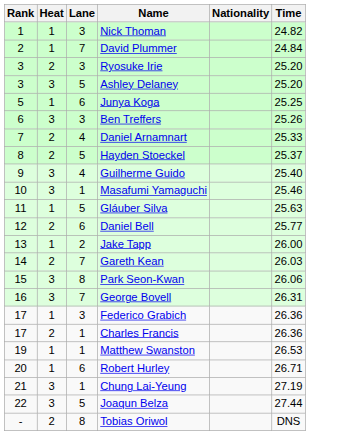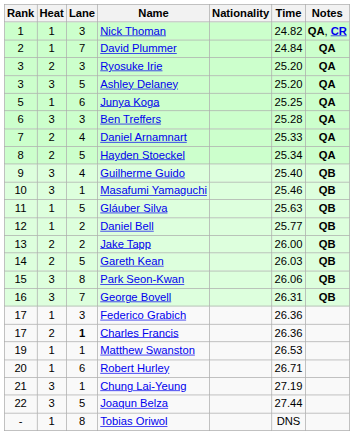+ column: Notes | QA, CR | QA | QA | QA | QA | QA | QA | QA | QB | QB | QB | QB | QB | QB | QB | QB
Ben Treffers | Time: 25.26 -> 25.28
Hayden Stoeckel | Time: 25.37 -> 25.34
Daniel Bell | Heat: 2 -> 1
Daniel Bell | Lane: 6 -> 2
Jake Tapp | Heat: 1 -> 2
Gareth Kean | Lane: 7 -> 5
Charles Francis | Lane: normal -> bold
Tobias Oriwol | Heat: 2 -> 1
